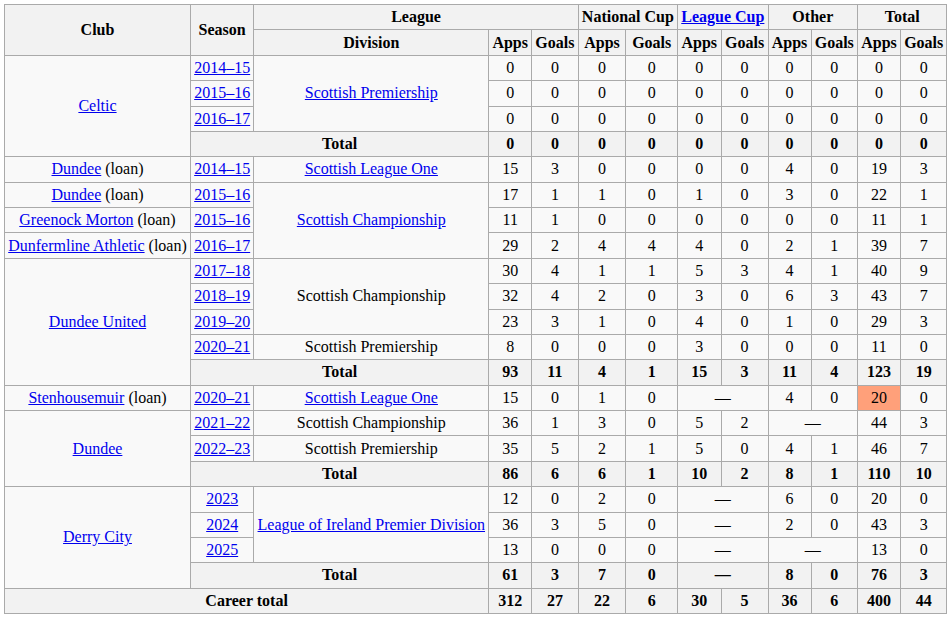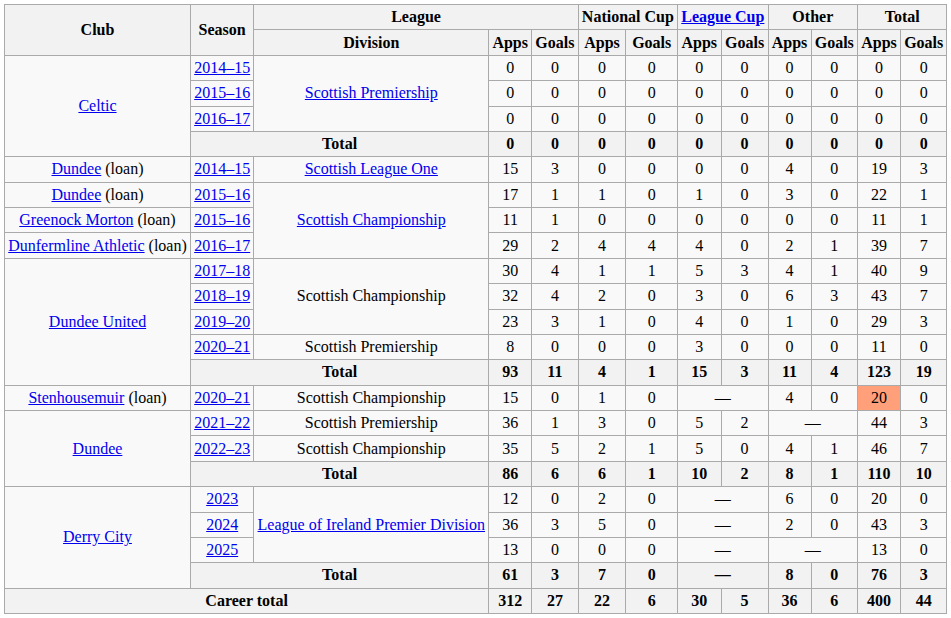2020–21 / 15 | League / Division: Scottish League One -> Scottish Championship
2021–22 / 36 | League / Division: Scottish Championship -> Scottish Premiership
35 | League / Division: Scottish Premiership -> Scottish Championship
